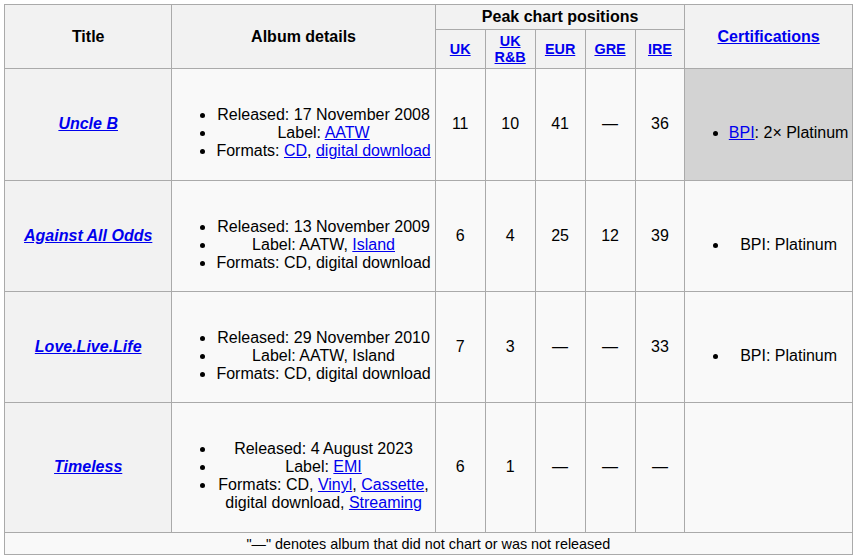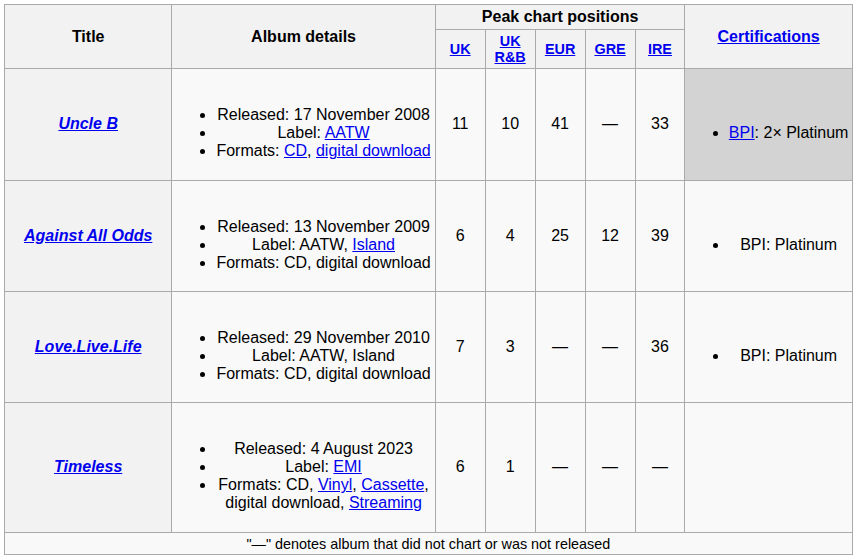Uncle B | Peak chart positions / IRE: 36 -> 33
Love.Live.Life | Peak chart positions / IRE: 33 -> 36
